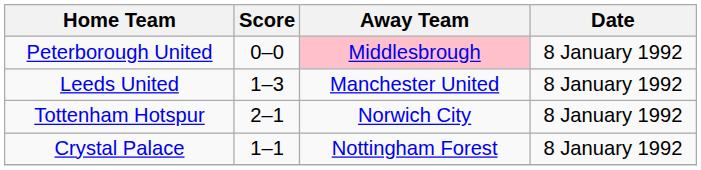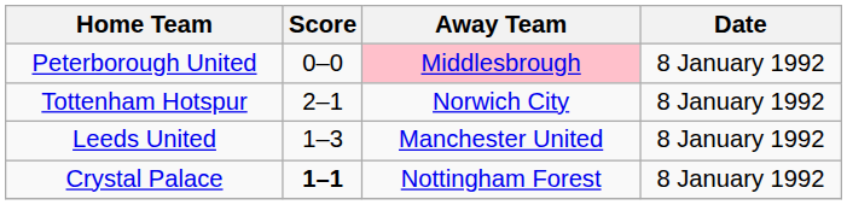rows swapped: Leeds United <-> Tottenham Hotspur
Crystal Palace | Score: normal -> bold
